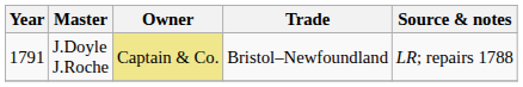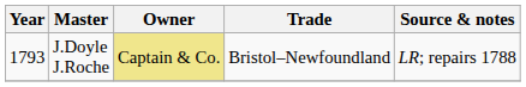J.Doyle J.Roche | Year: 1791 -> 1793
